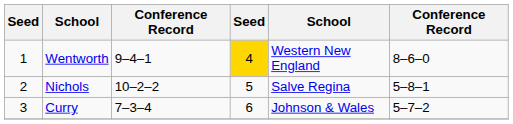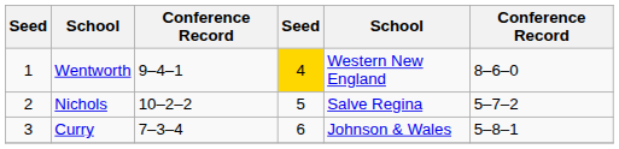Nichols | column 6: 5–8–1 -> 5–7–2
Curry | column 6: 5–7–2 -> 5–8–1
